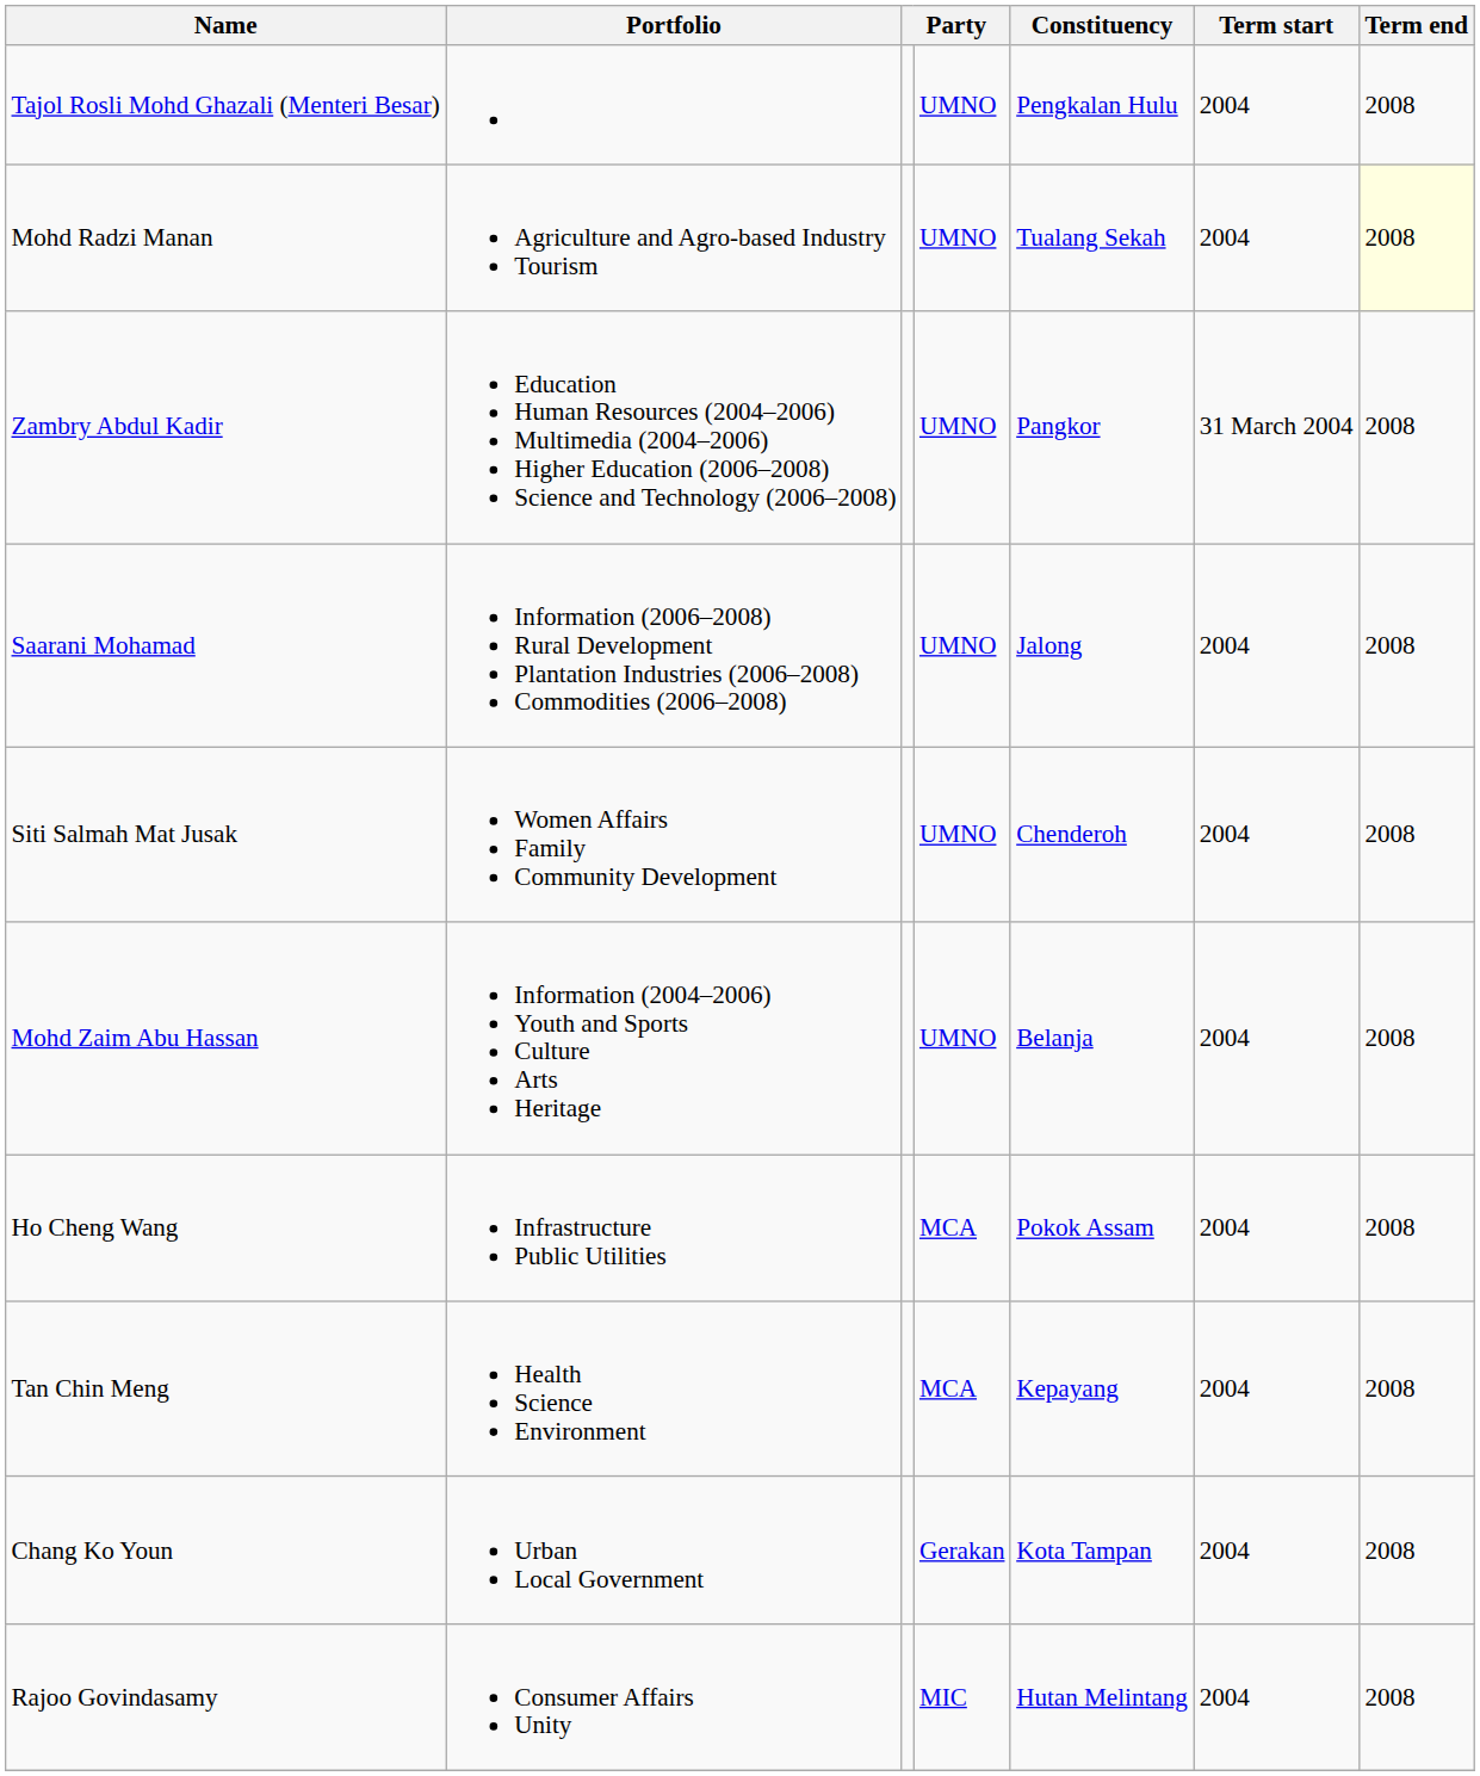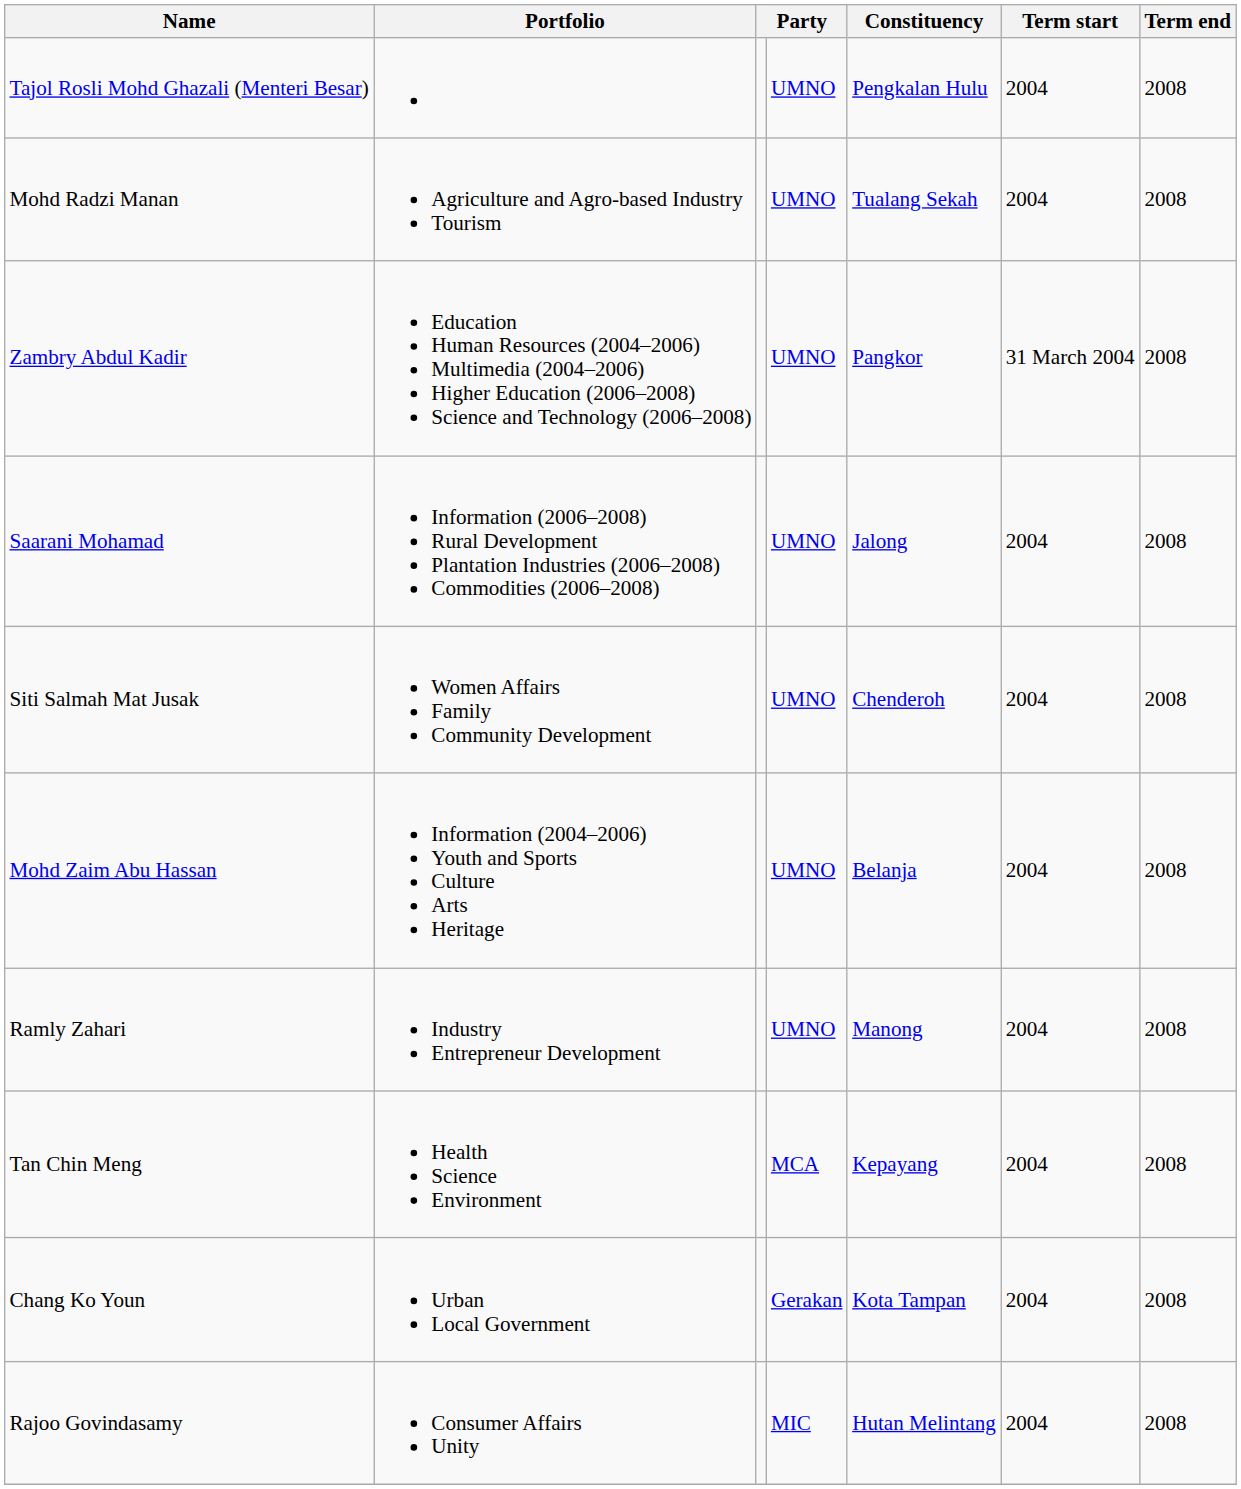Mohd Radzi Manan | Term end: lightyellow background -> no background
+ row: Ramly Zahari | Industry Entrepreneur Development | UMNO | Manong | 2004 | 2008
- row: Ho Cheng Wang | Infrastructure Public Utilities | MCA | Pokok Assam | 2004 | 2008
